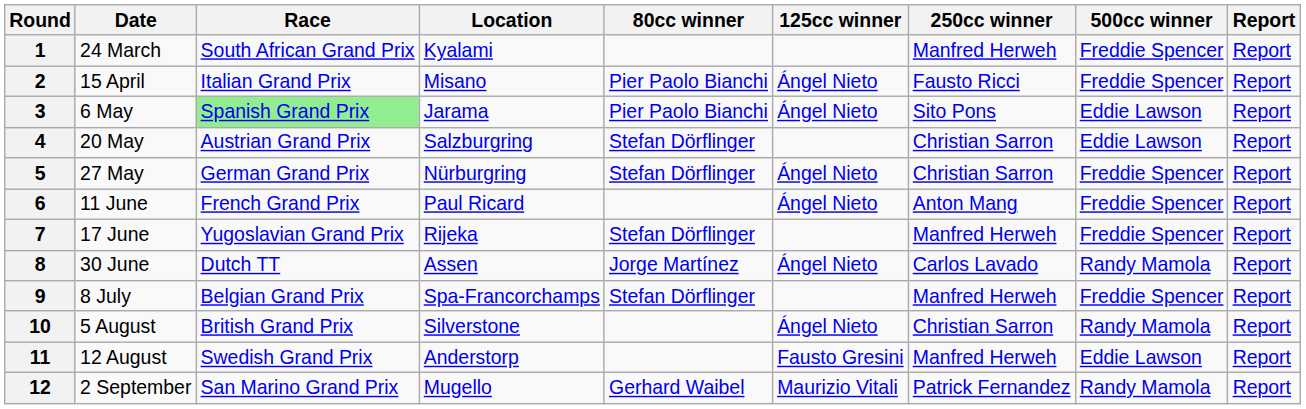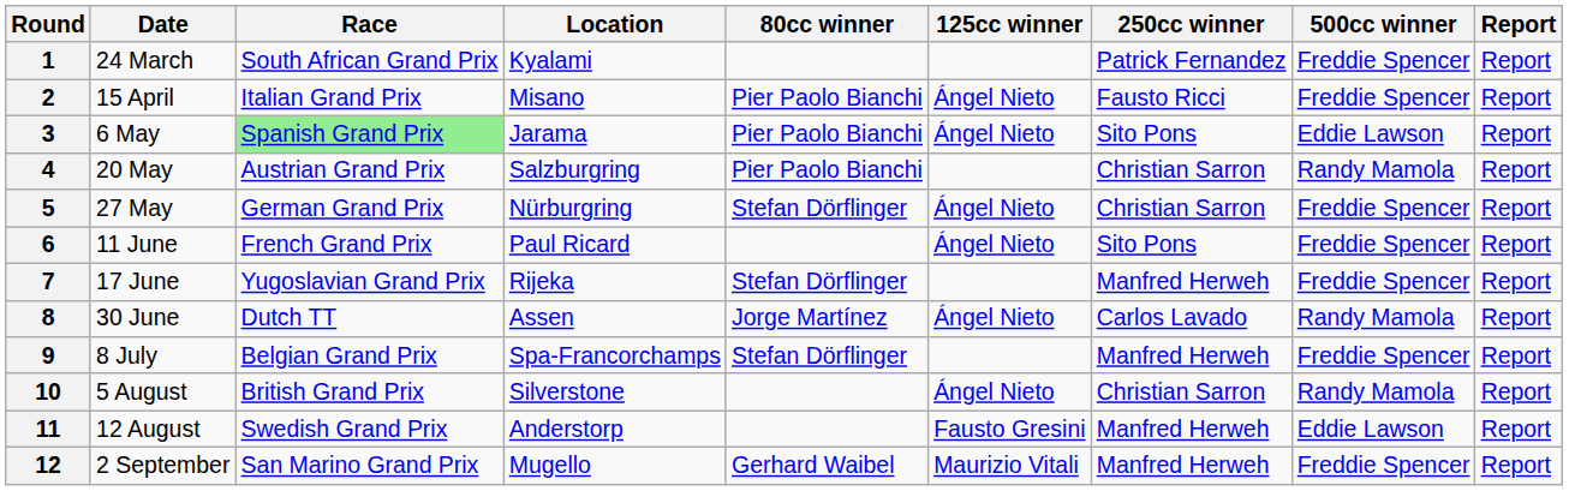1 | 250cc winner: Manfred Herweh -> Patrick Fernandez
4 | 80cc winner: Stefan Dörflinger -> Pier Paolo Bianchi
4 | 500cc winner: Eddie Lawson -> Randy Mamola
6 | 250cc winner: Anton Mang -> Sito Pons
12 | 250cc winner: Patrick Fernandez -> Manfred Herweh
12 | 500cc winner: Randy Mamola -> Freddie Spencer
